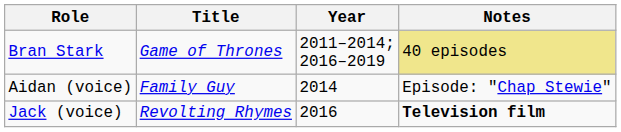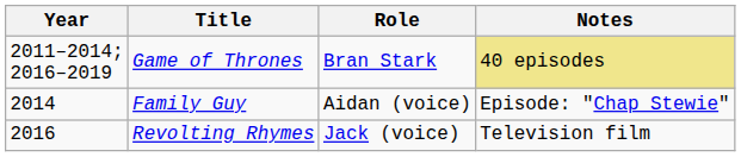columns swapped: Year <-> Role
Revolting Rhymes | Notes: bold -> normal
